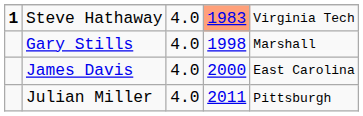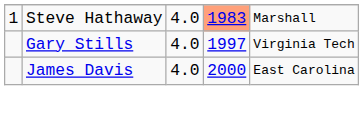Steve Hathaway | column 1: bold -> normal
Steve Hathaway | column 5: Virginia Tech -> Marshall
Gary Stills | column 4: 1998 -> 1997
Gary Stills | column 5: Marshall -> Virginia Tech
- row: Julian Miller | 4.0 | 2011 | Pittsburgh
